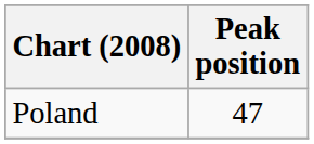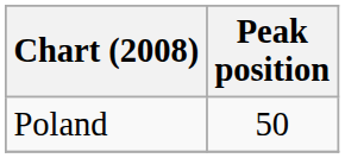Poland | Peak position: 47 -> 50
